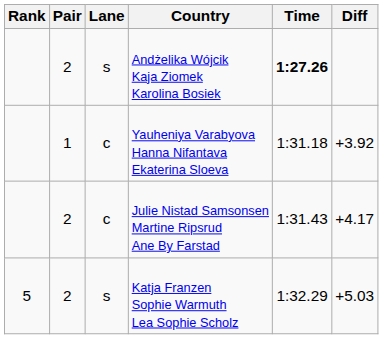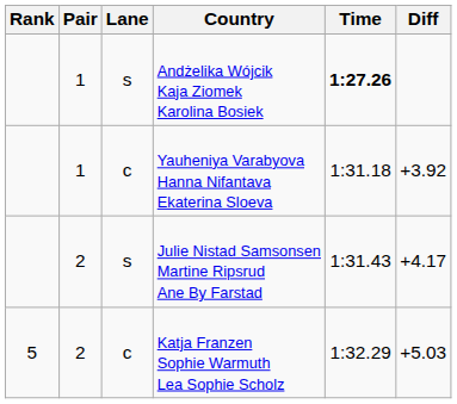Andżelika Wójcik Kaja Ziomek Karolina Bosiek | Pair: 2 -> 1
Julie Nistad Samsonsen Martine Ripsrud Ane By Farstad | Lane: c -> s
Katja Franzen Sophie Warmuth Lea Sophie Scholz | Lane: s -> c
